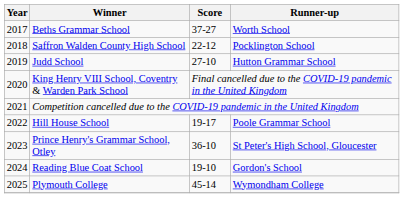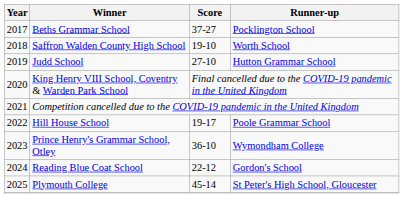Beths Grammar School | Runner-up: Worth School -> Pocklington School
Saffron Walden County High School | Score: 22-12 -> 19-10
Saffron Walden County High School | Runner-up: Pocklington School -> Worth School
Prince Henry's Grammar School, Otley | Runner-up: St Peter's High School, Gloucester -> Wymondham College
Reading Blue Coat School | Score: 19-10 -> 22-12
Plymouth College | Runner-up: Wymondham College -> St Peter's High School, Gloucester
